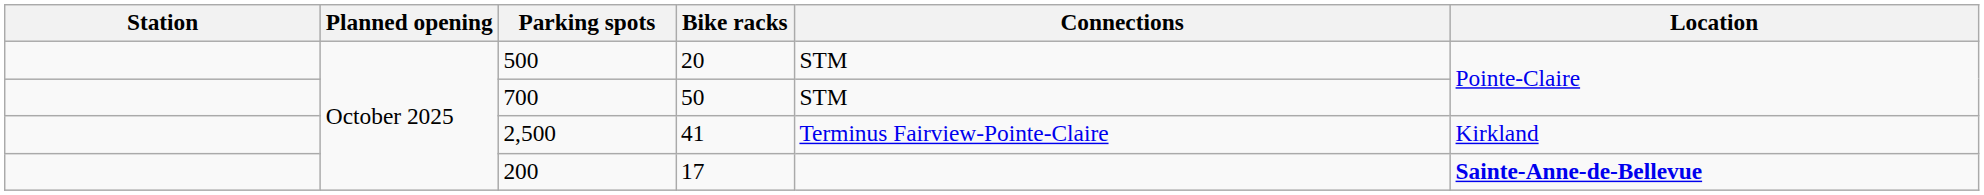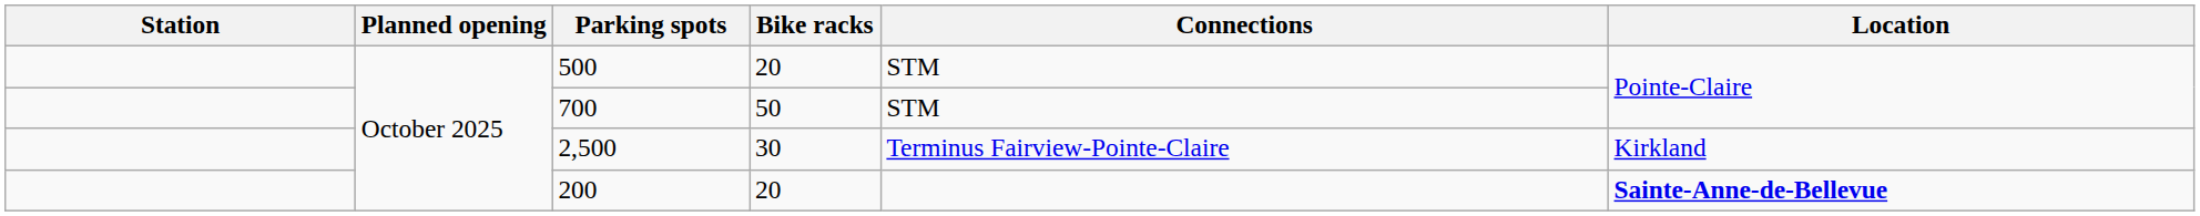2,500 | Bike racks: 41 -> 30
200 | Bike racks: 17 -> 20
